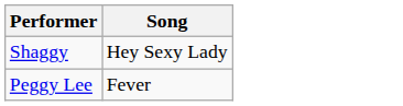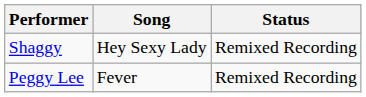+ column: Status | Remixed Recording | Remixed Recording
